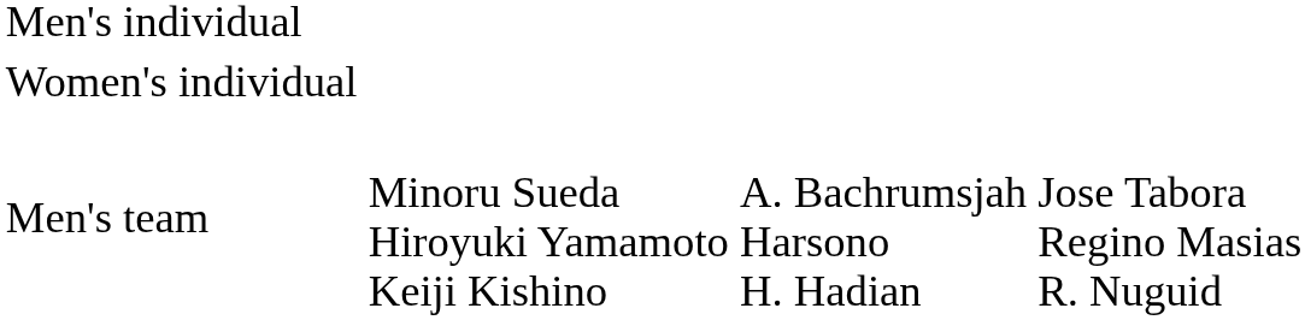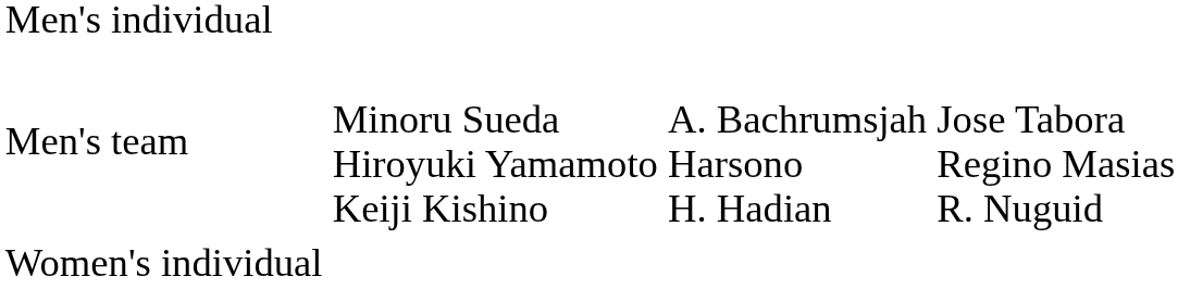rows swapped: Men's team <-> Women's individual
